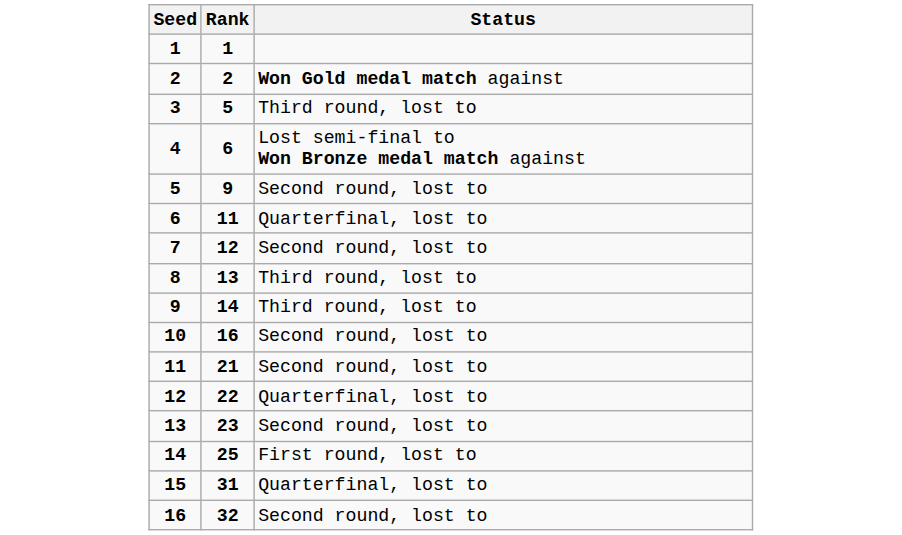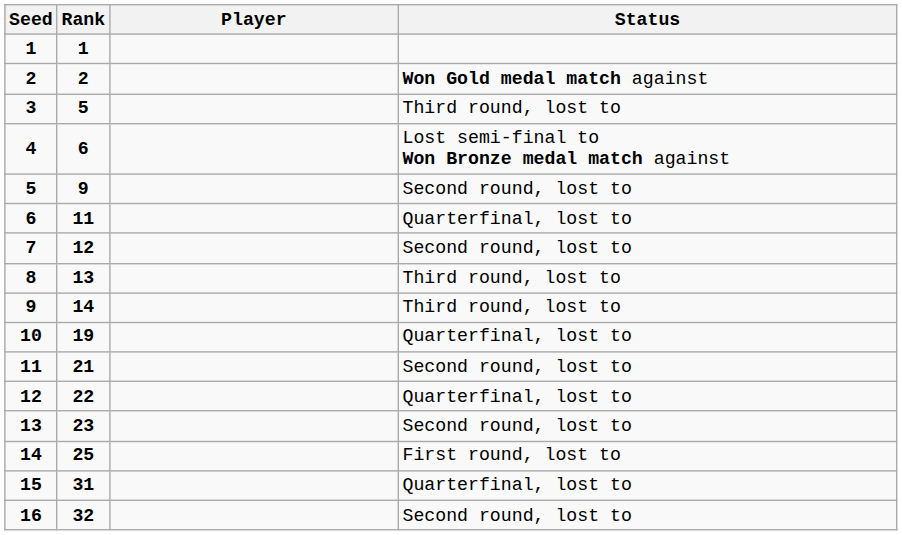+ column: Player
10 | Rank: 16 -> 19
10 | Status: Second round, lost to -> Quarterfinal, lost to
